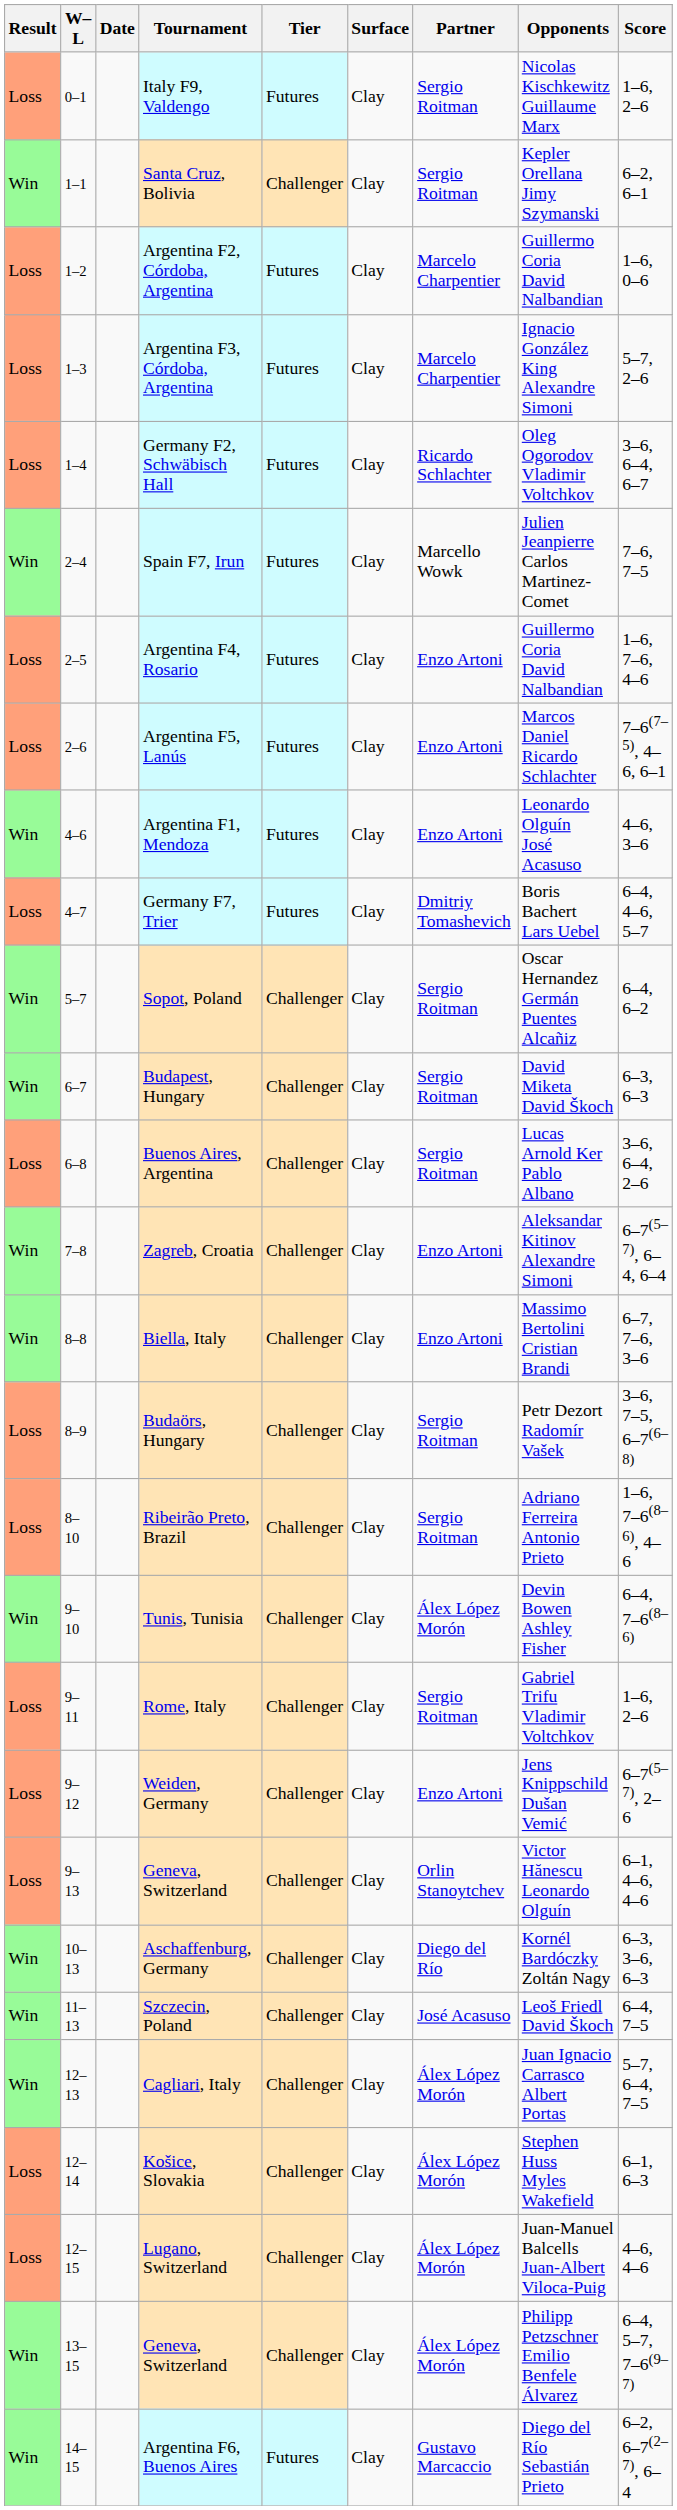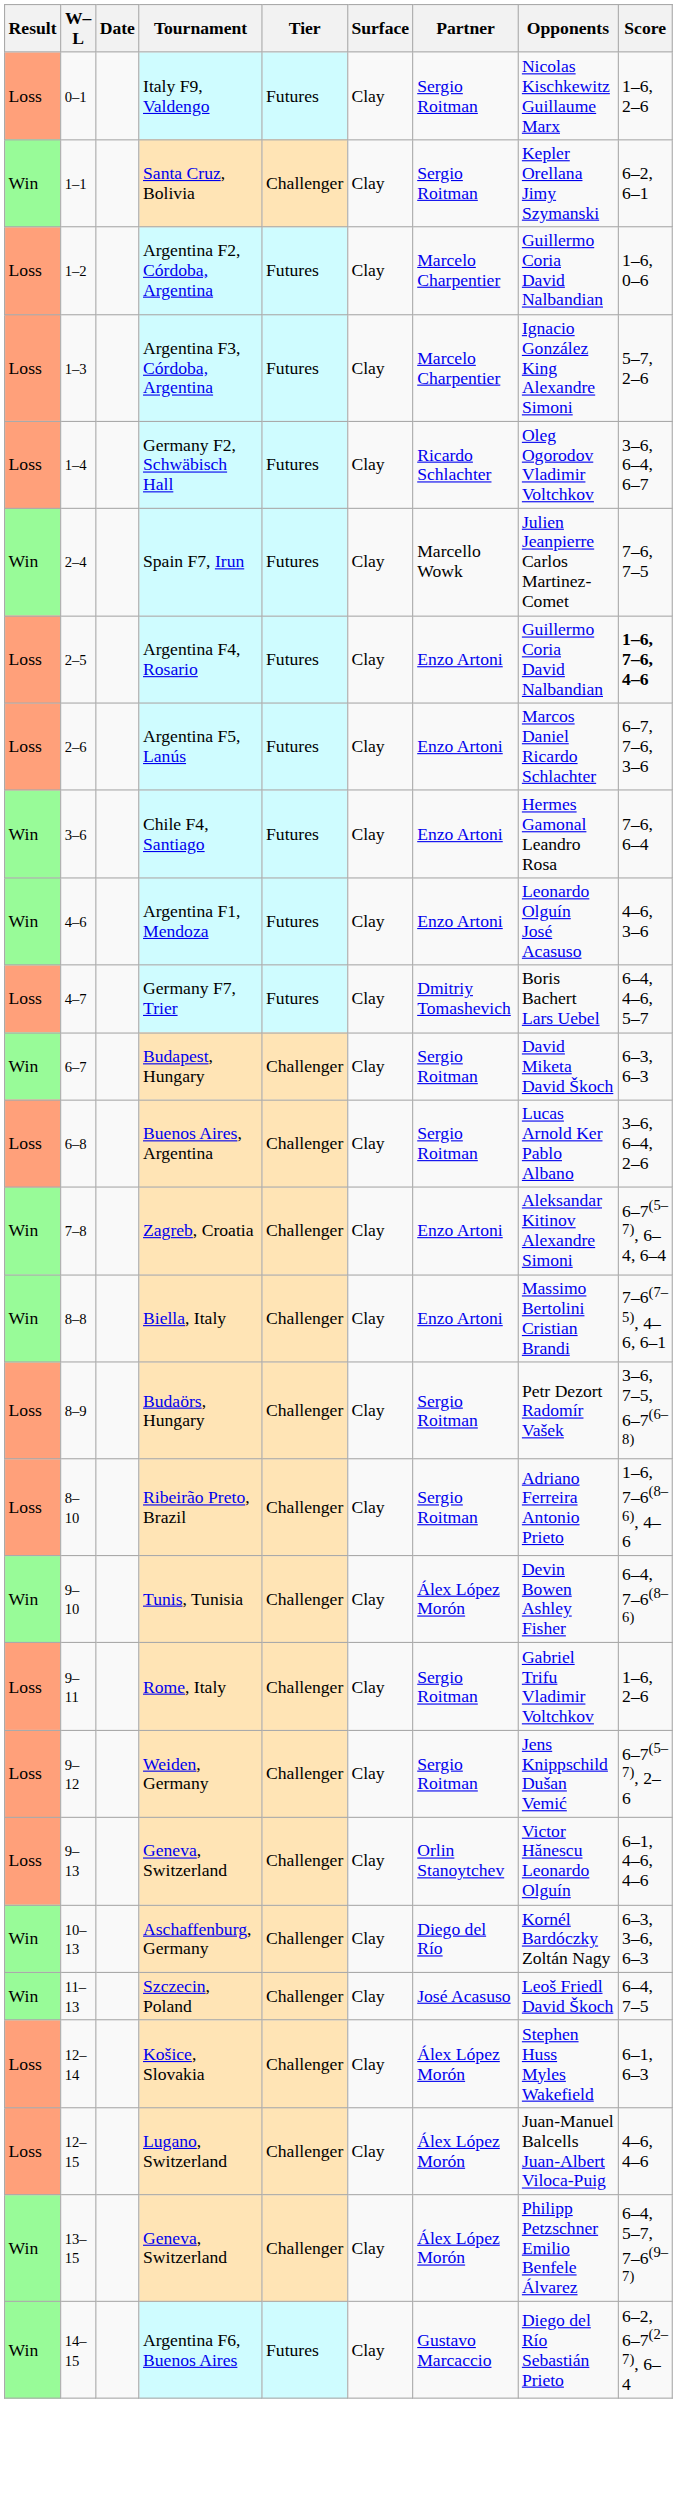Argentina F4, Rosario | Score: normal -> bold
Argentina F5, Lanús | Score: 7–6(7–5), 4–6, 6–1 -> 6–7, 7–6, 3–6
+ row: Win | 3–6 | Chile F4, Santiago | Futures | Clay | Enzo Artoni | Hermes Gamonal Leandro Rosa | 7–6, 6–4
- row: Win | 5–7 | Sopot, Poland | Challenger | Clay | Sergio Roitman | Oscar Hernandez Germán Puentes Alcañiz | 6–4, 6–2
Biella, Italy | Score: 6–7, 7–6, 3–6 -> 7–6(7–5), 4–6, 6–1
Weiden, Germany | Partner: Enzo Artoni -> Sergio Roitman
- row: Win | 12–13 | Cagliari, Italy | Challenger | Clay | Álex López Morón | Juan Ignacio Carrasco Albert Portas | 5–7, 6–4, 7–5
